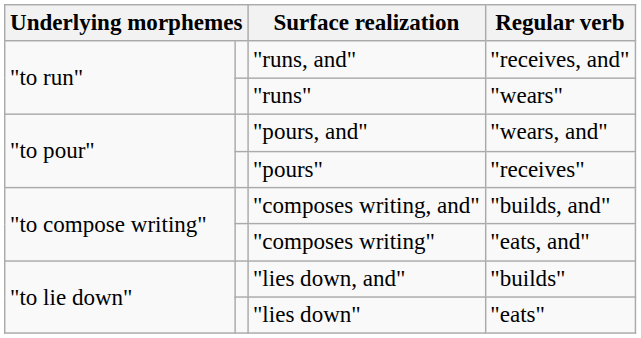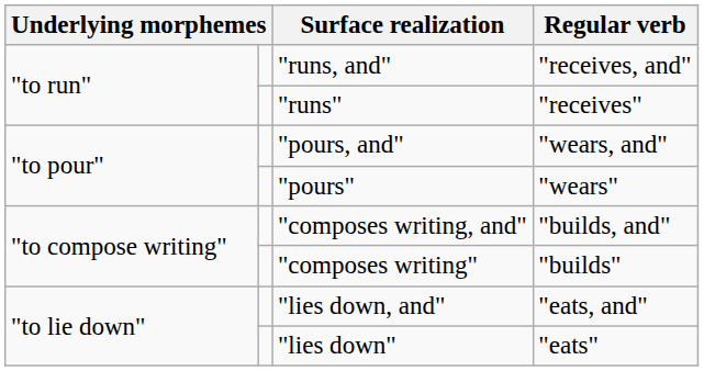"runs" | Regular verb: "wears" -> "receives"
"pours" | Regular verb: "receives" -> "wears"
"composes writing" | Regular verb: "eats, and" -> "builds"
"lies down, and" | Regular verb: "builds" -> "eats, and"
